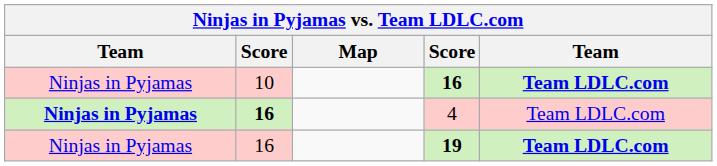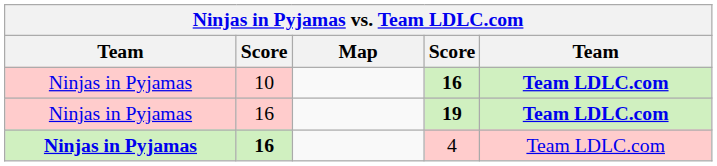rows swapped: 4 <-> 19
